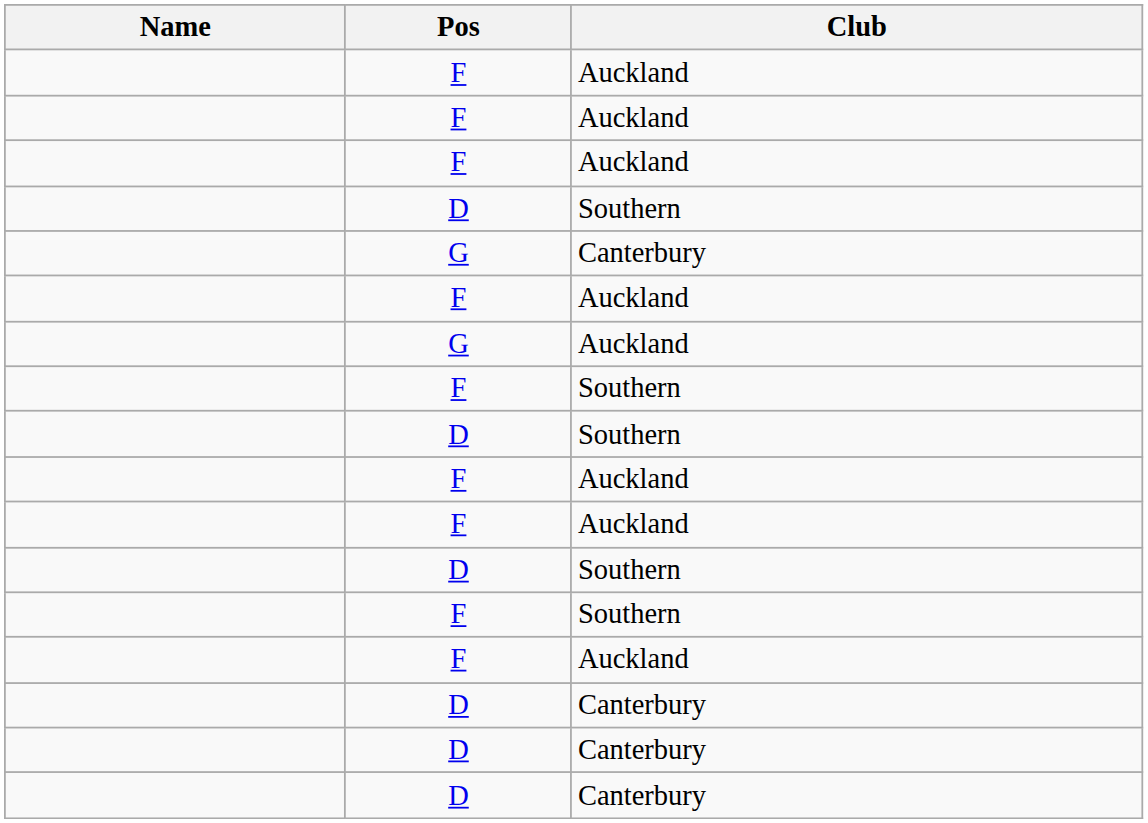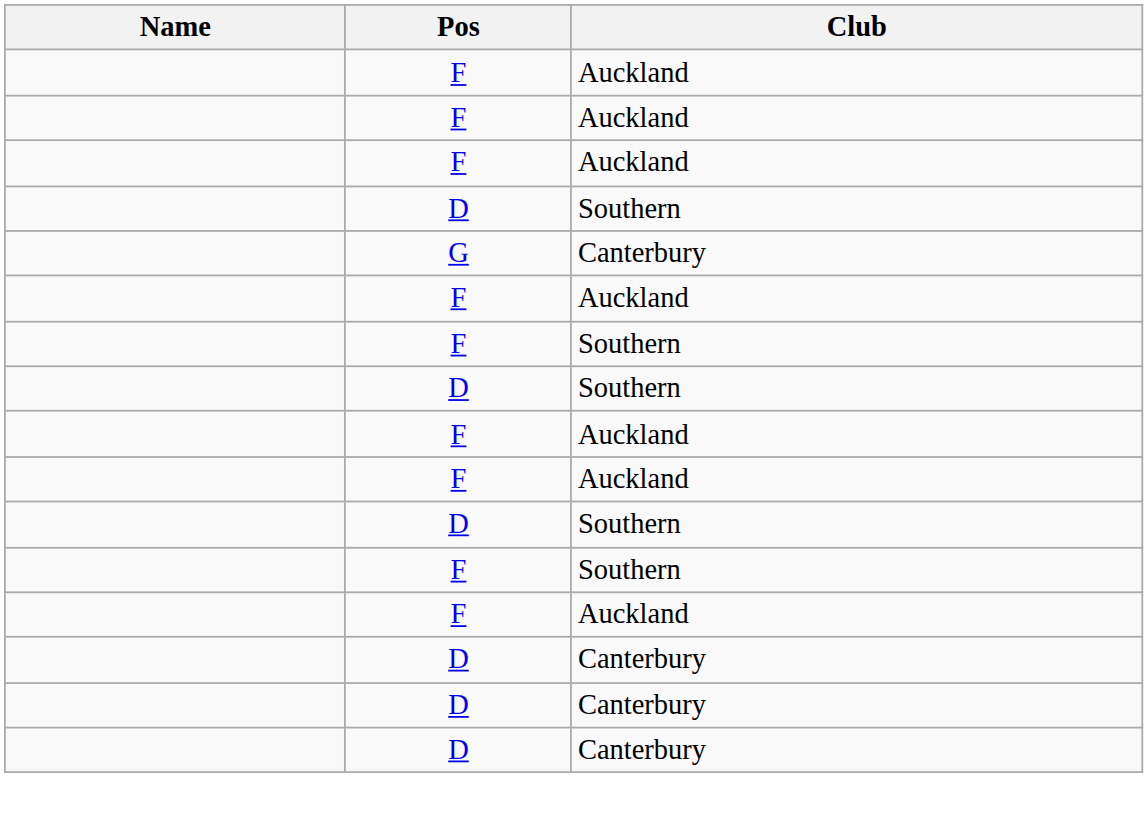- row: G | Auckland
